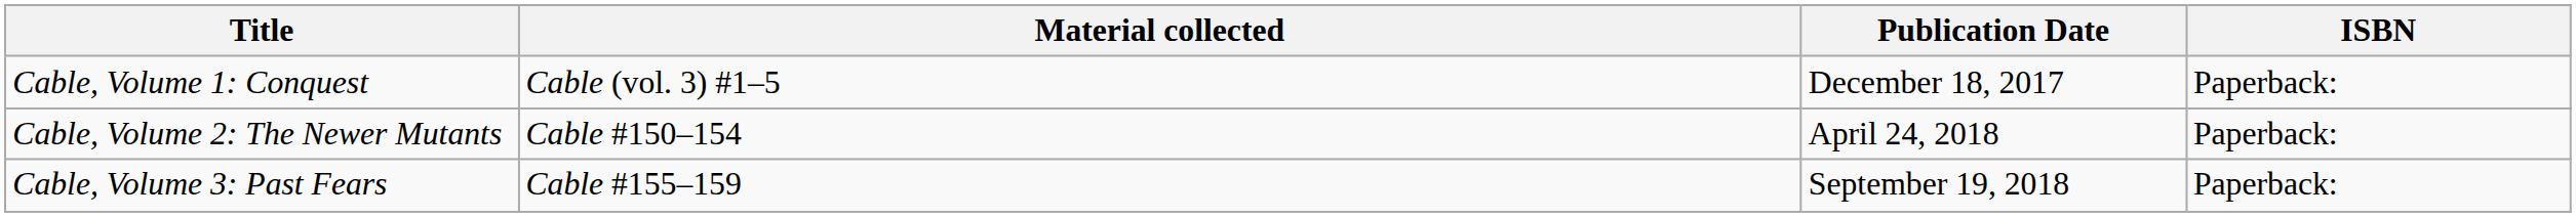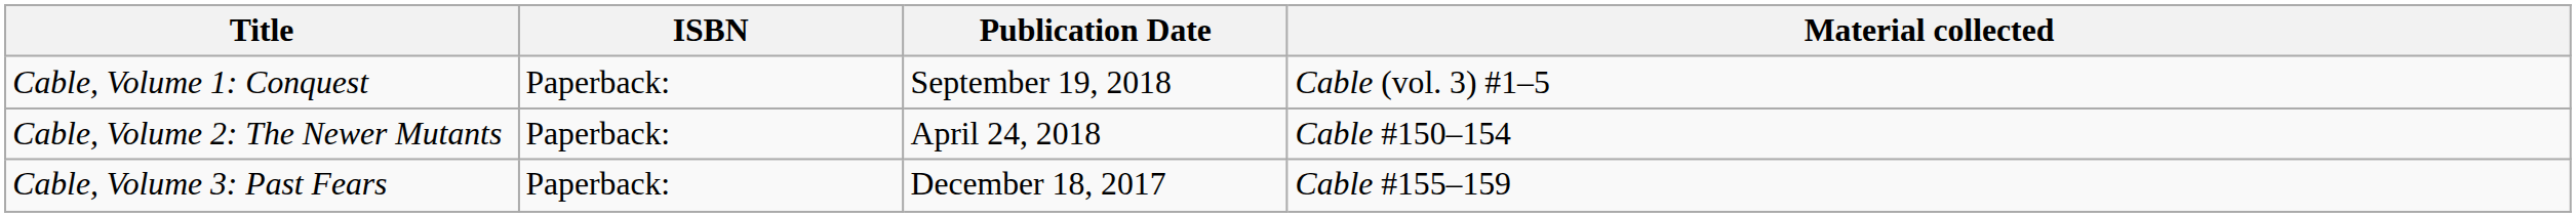columns swapped: Material collected <-> ISBN
Cable, Volume 1: Conquest | Publication Date: December 18, 2017 -> September 19, 2018
Cable, Volume 3: Past Fears | Publication Date: September 19, 2018 -> December 18, 2017
